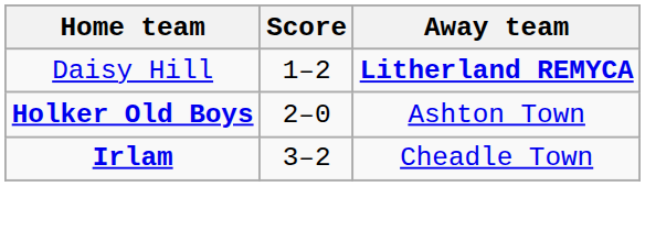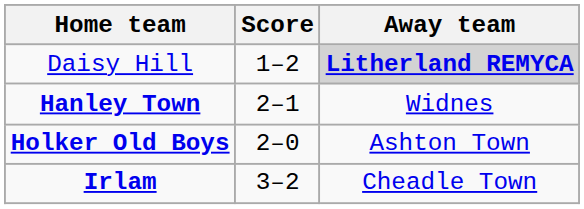Daisy Hill | Away team: no background -> lightgrey background
+ row: Hanley Town | 2–1 | Widnes
